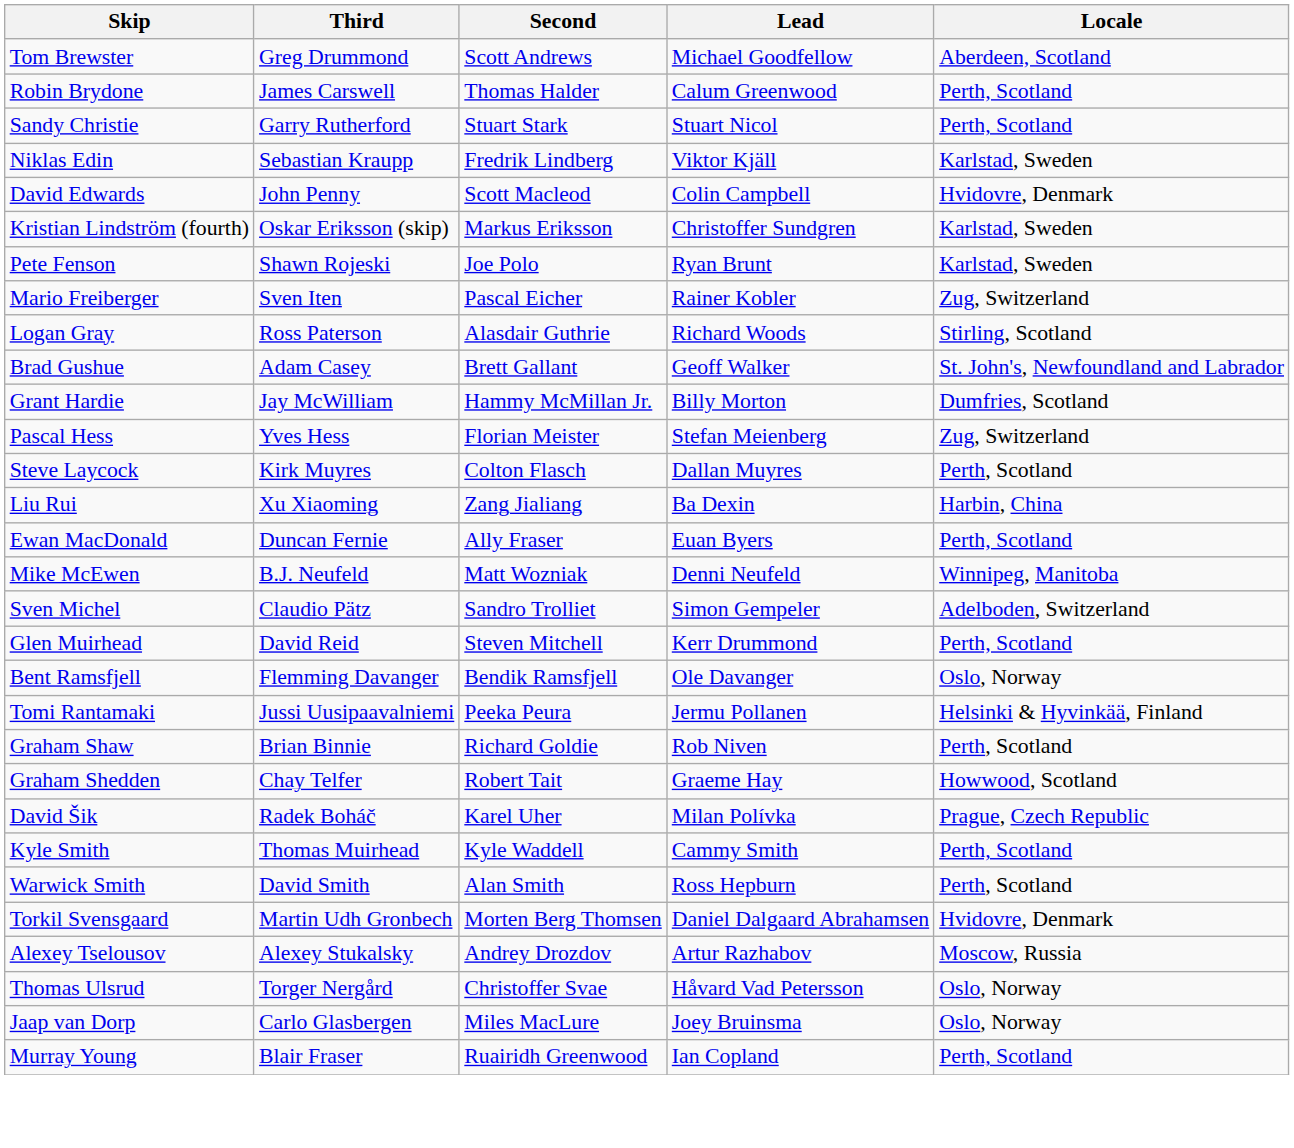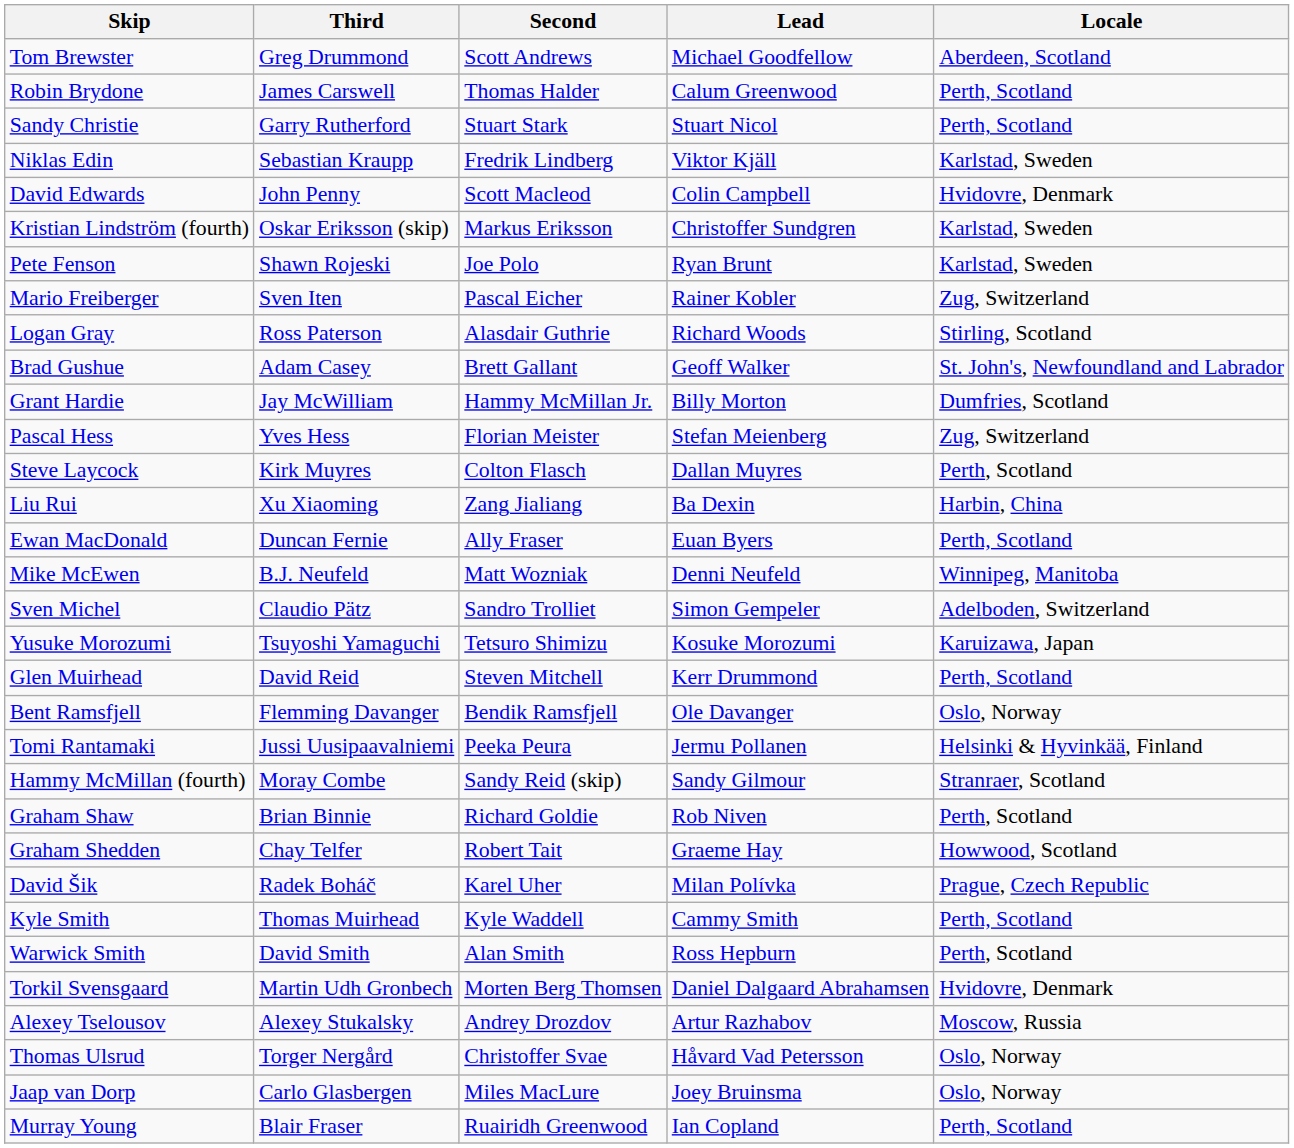+ row: Yusuke Morozumi | Tsuyoshi Yamaguchi | Tetsuro Shimizu | Kosuke Morozumi | Karuizawa, Japan
+ row: Hammy McMillan (fourth) | Moray Combe | Sandy Reid (skip) | Sandy Gilmour | Stranraer, Scotland
